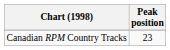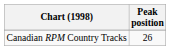Canadian RPM Country Tracks | Peak position: 23 -> 26
